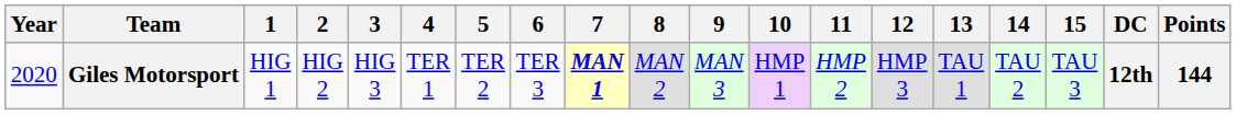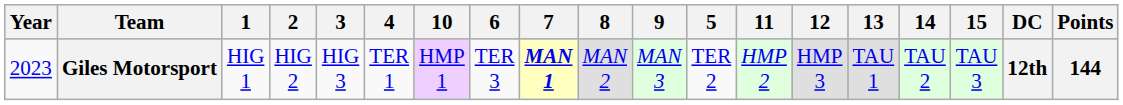columns swapped: 5 <-> 10
Giles Motorsport | Year: 2020 -> 2023
